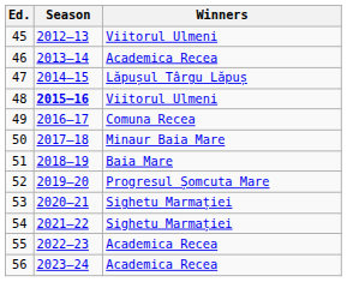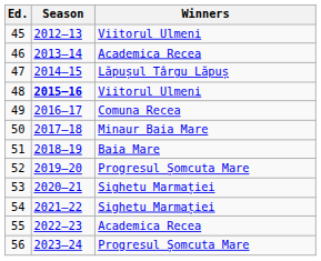56 | Winners: Academica Recea -> Progresul Șomcuta Mare
